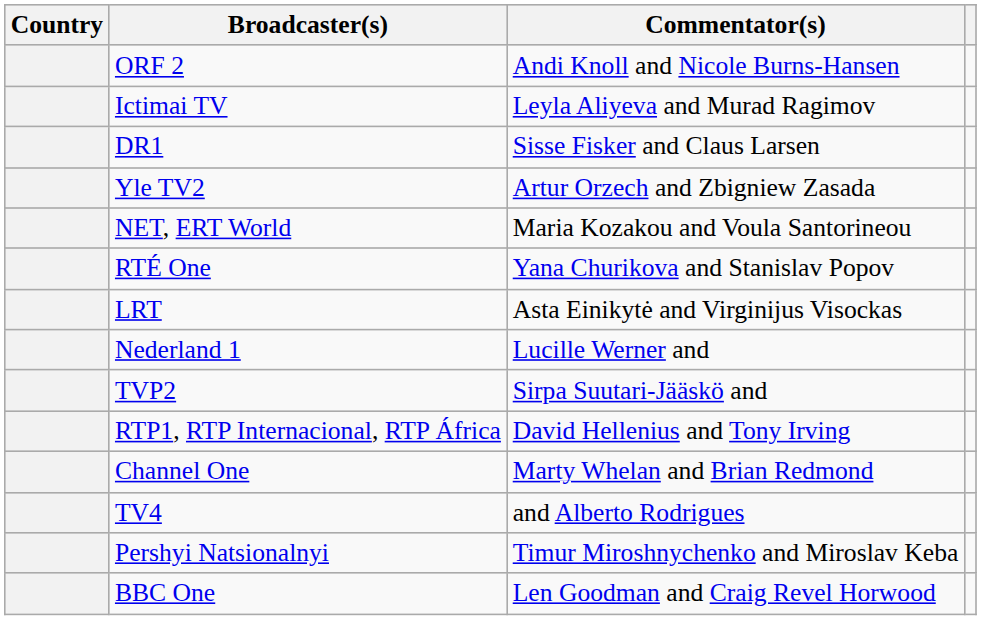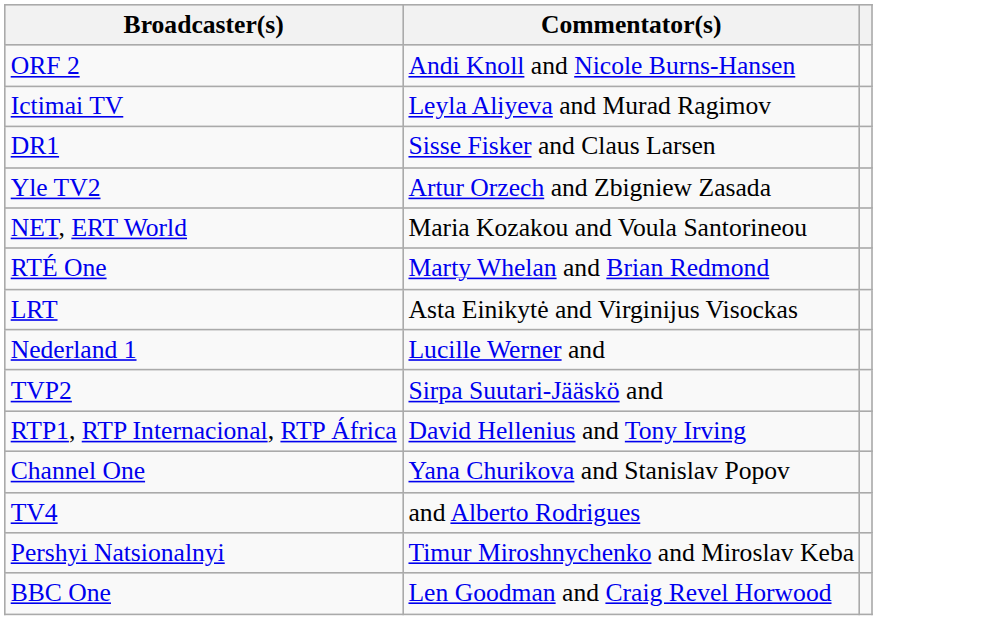- column: Country
RTÉ One | Commentator(s): Yana Churikova and Stanislav Popov -> Marty Whelan and Brian Redmond
Channel One | Commentator(s): Marty Whelan and Brian Redmond -> Yana Churikova and Stanislav Popov
